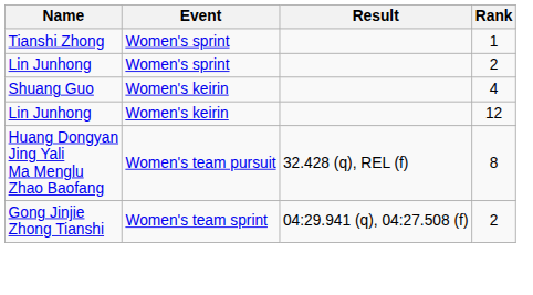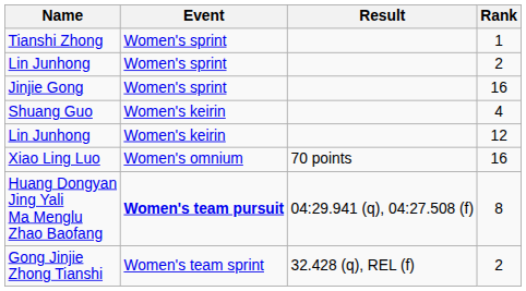+ row: Jinjie Gong | Women's sprint | 16
+ row: Xiao Ling Luo | Women's omnium | 70 points | 16
Huang Dongyan Jing Yali Ma Menglu Zhao Baofang | Event: normal -> bold
Huang Dongyan Jing Yali Ma Menglu Zhao Baofang | Result: 32.428 (q), REL (f) -> 04:29.941 (q), 04:27.508 (f)
Gong Jinjie Zhong Tianshi | Result: 04:29.941 (q), 04:27.508 (f) -> 32.428 (q), REL (f)
